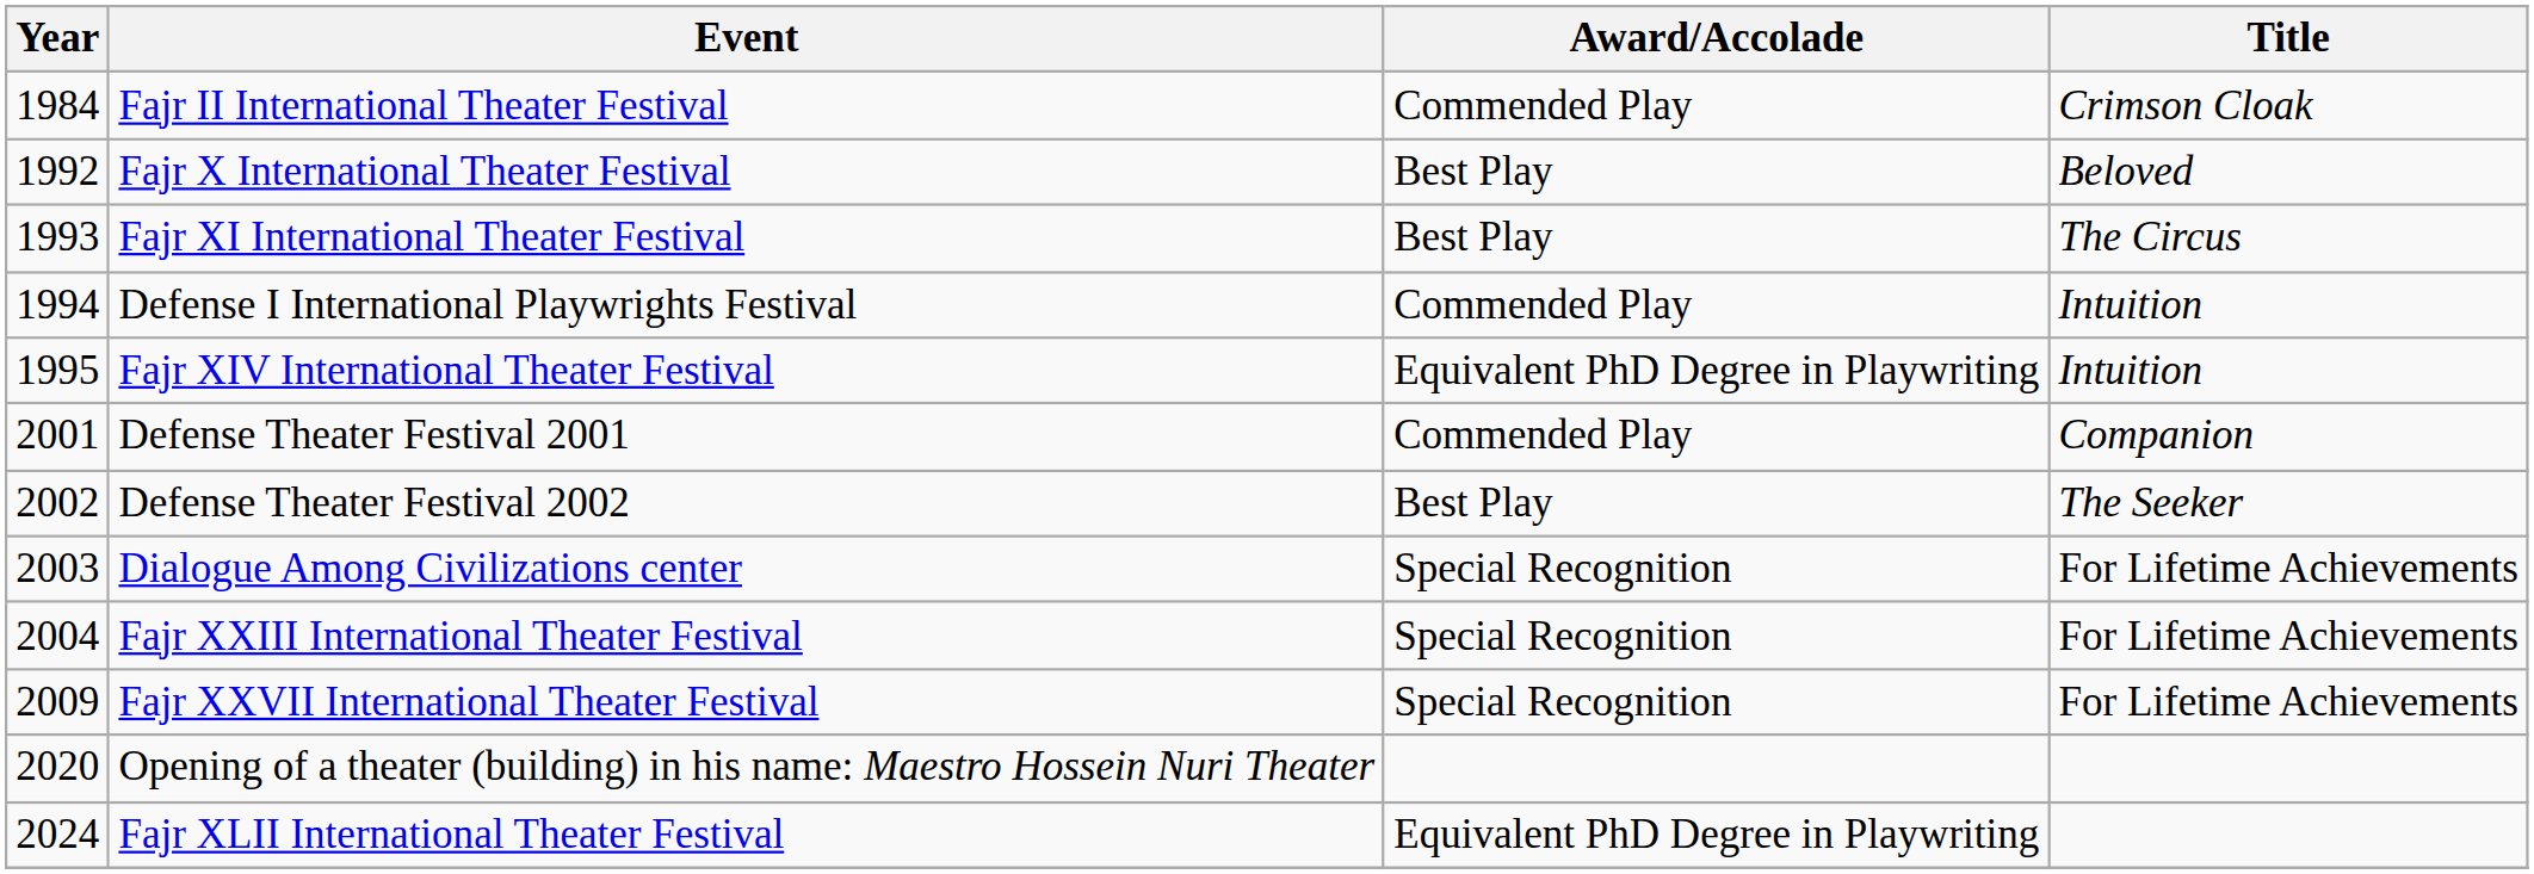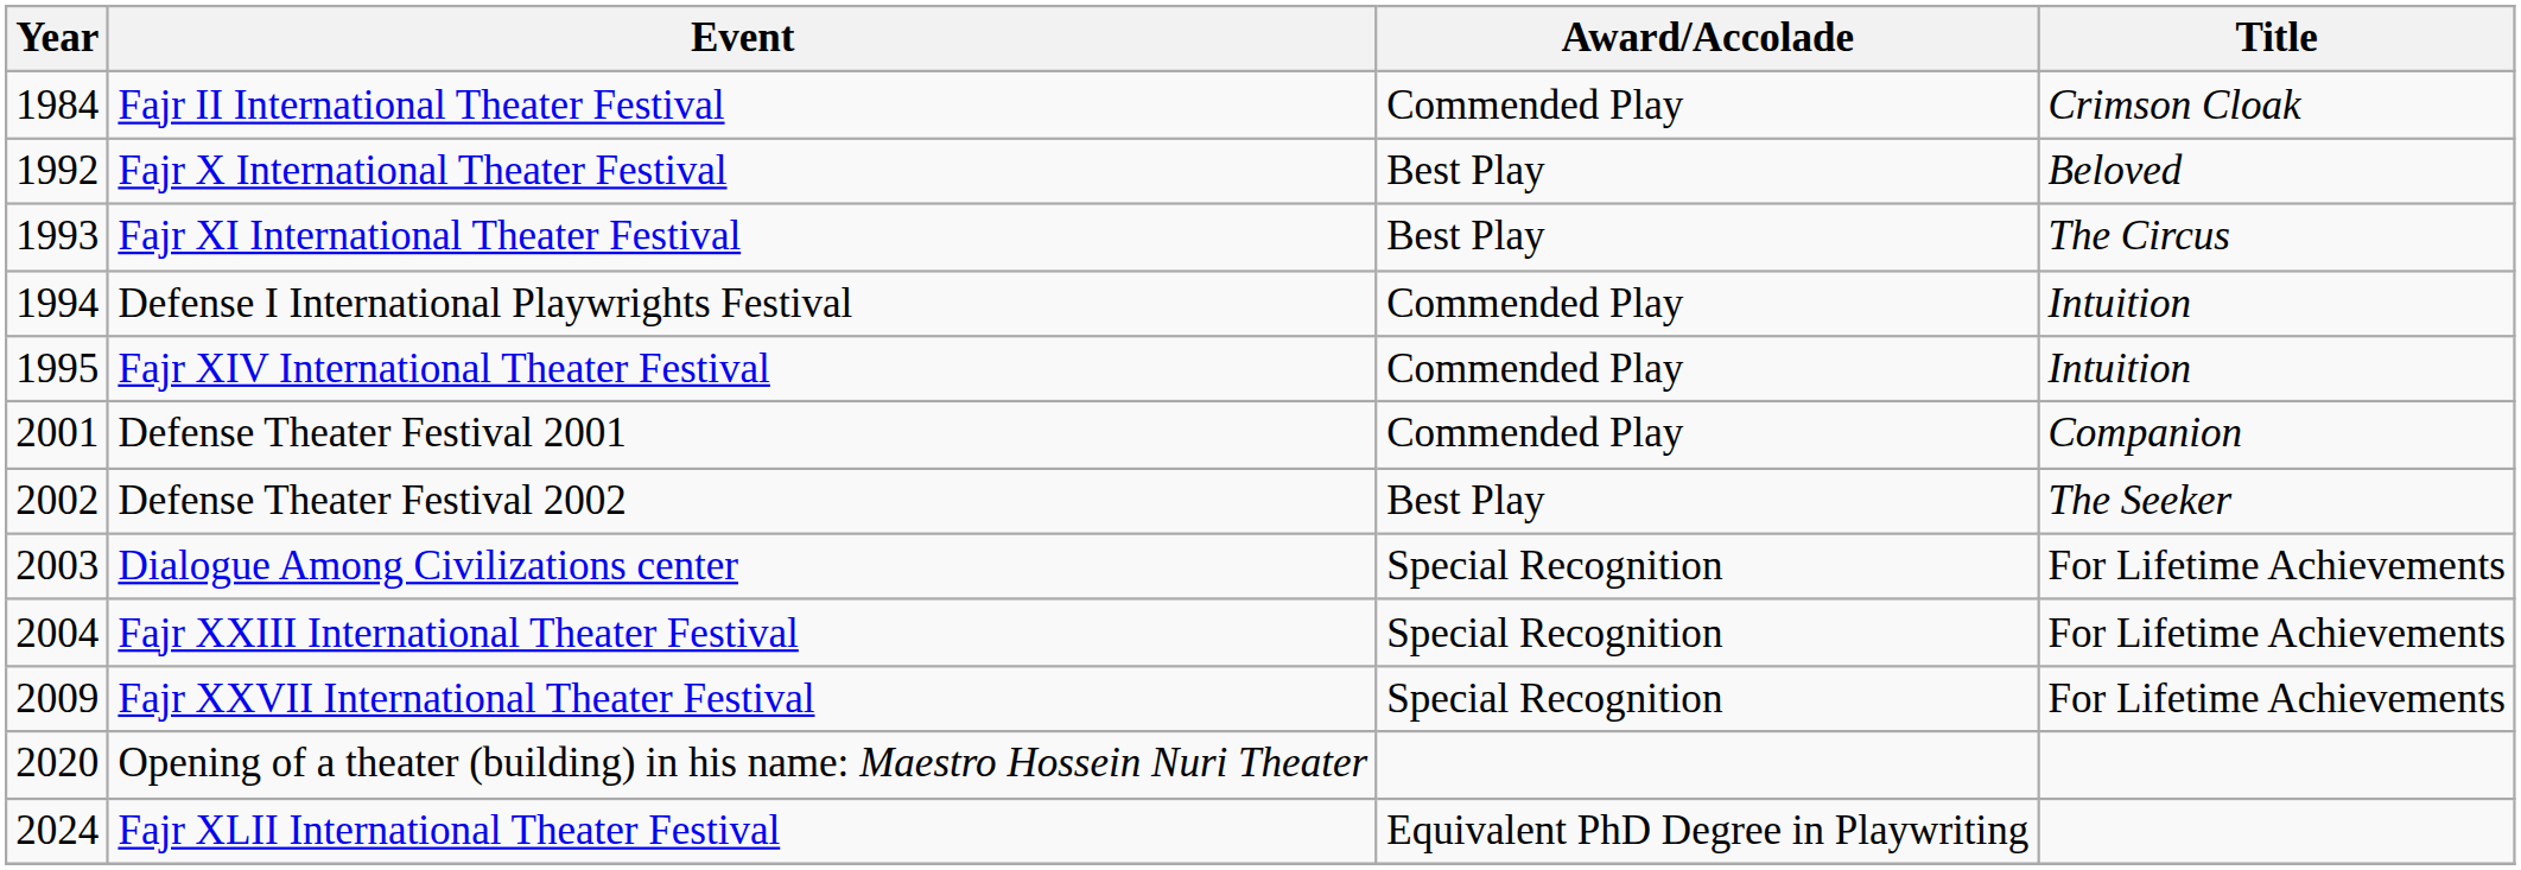Fajr XIV International Theater Festival | Award/Accolade: Equivalent PhD Degree in Playwriting -> Commended Play
